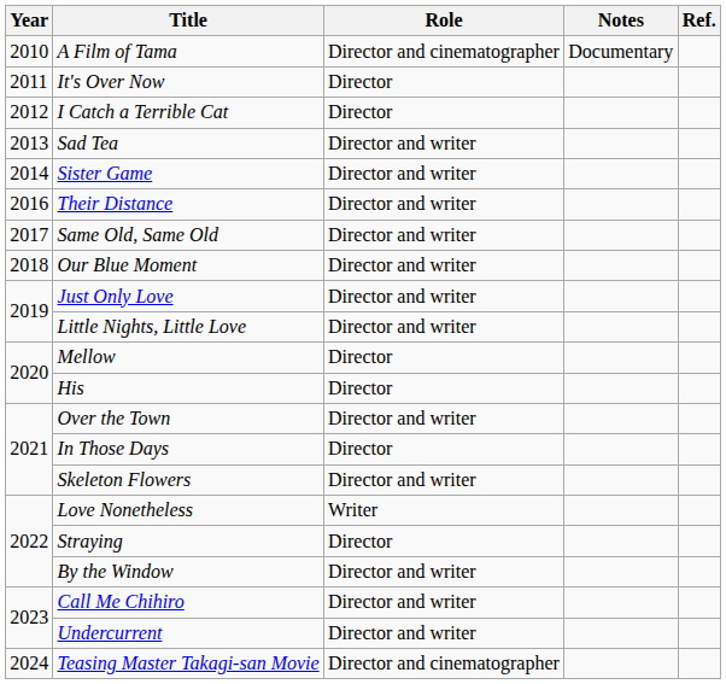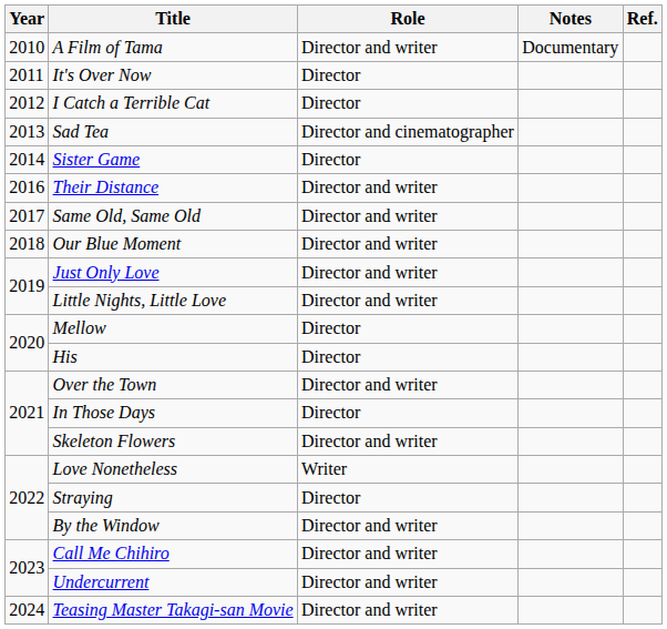A Film of Tama | Role: Director and cinematographer -> Director and writer
Sad Tea | Role: Director and writer -> Director and cinematographer
Sister Game | Role: Director and writer -> Director
Teasing Master Takagi-san Movie | Role: Director and cinematographer -> Director and writer
